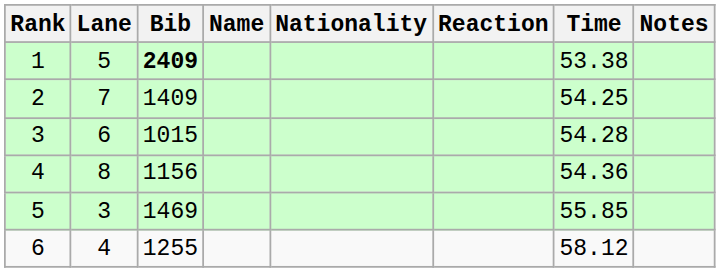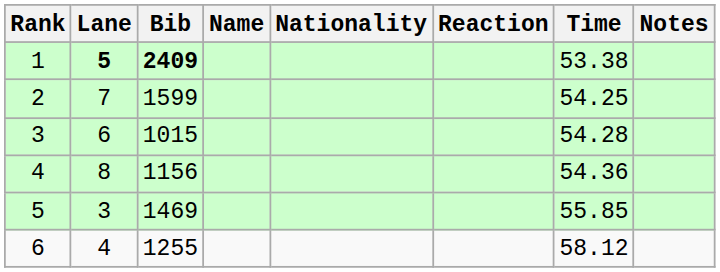1 | Lane: normal -> bold
2 | Bib: 1409 -> 1599
